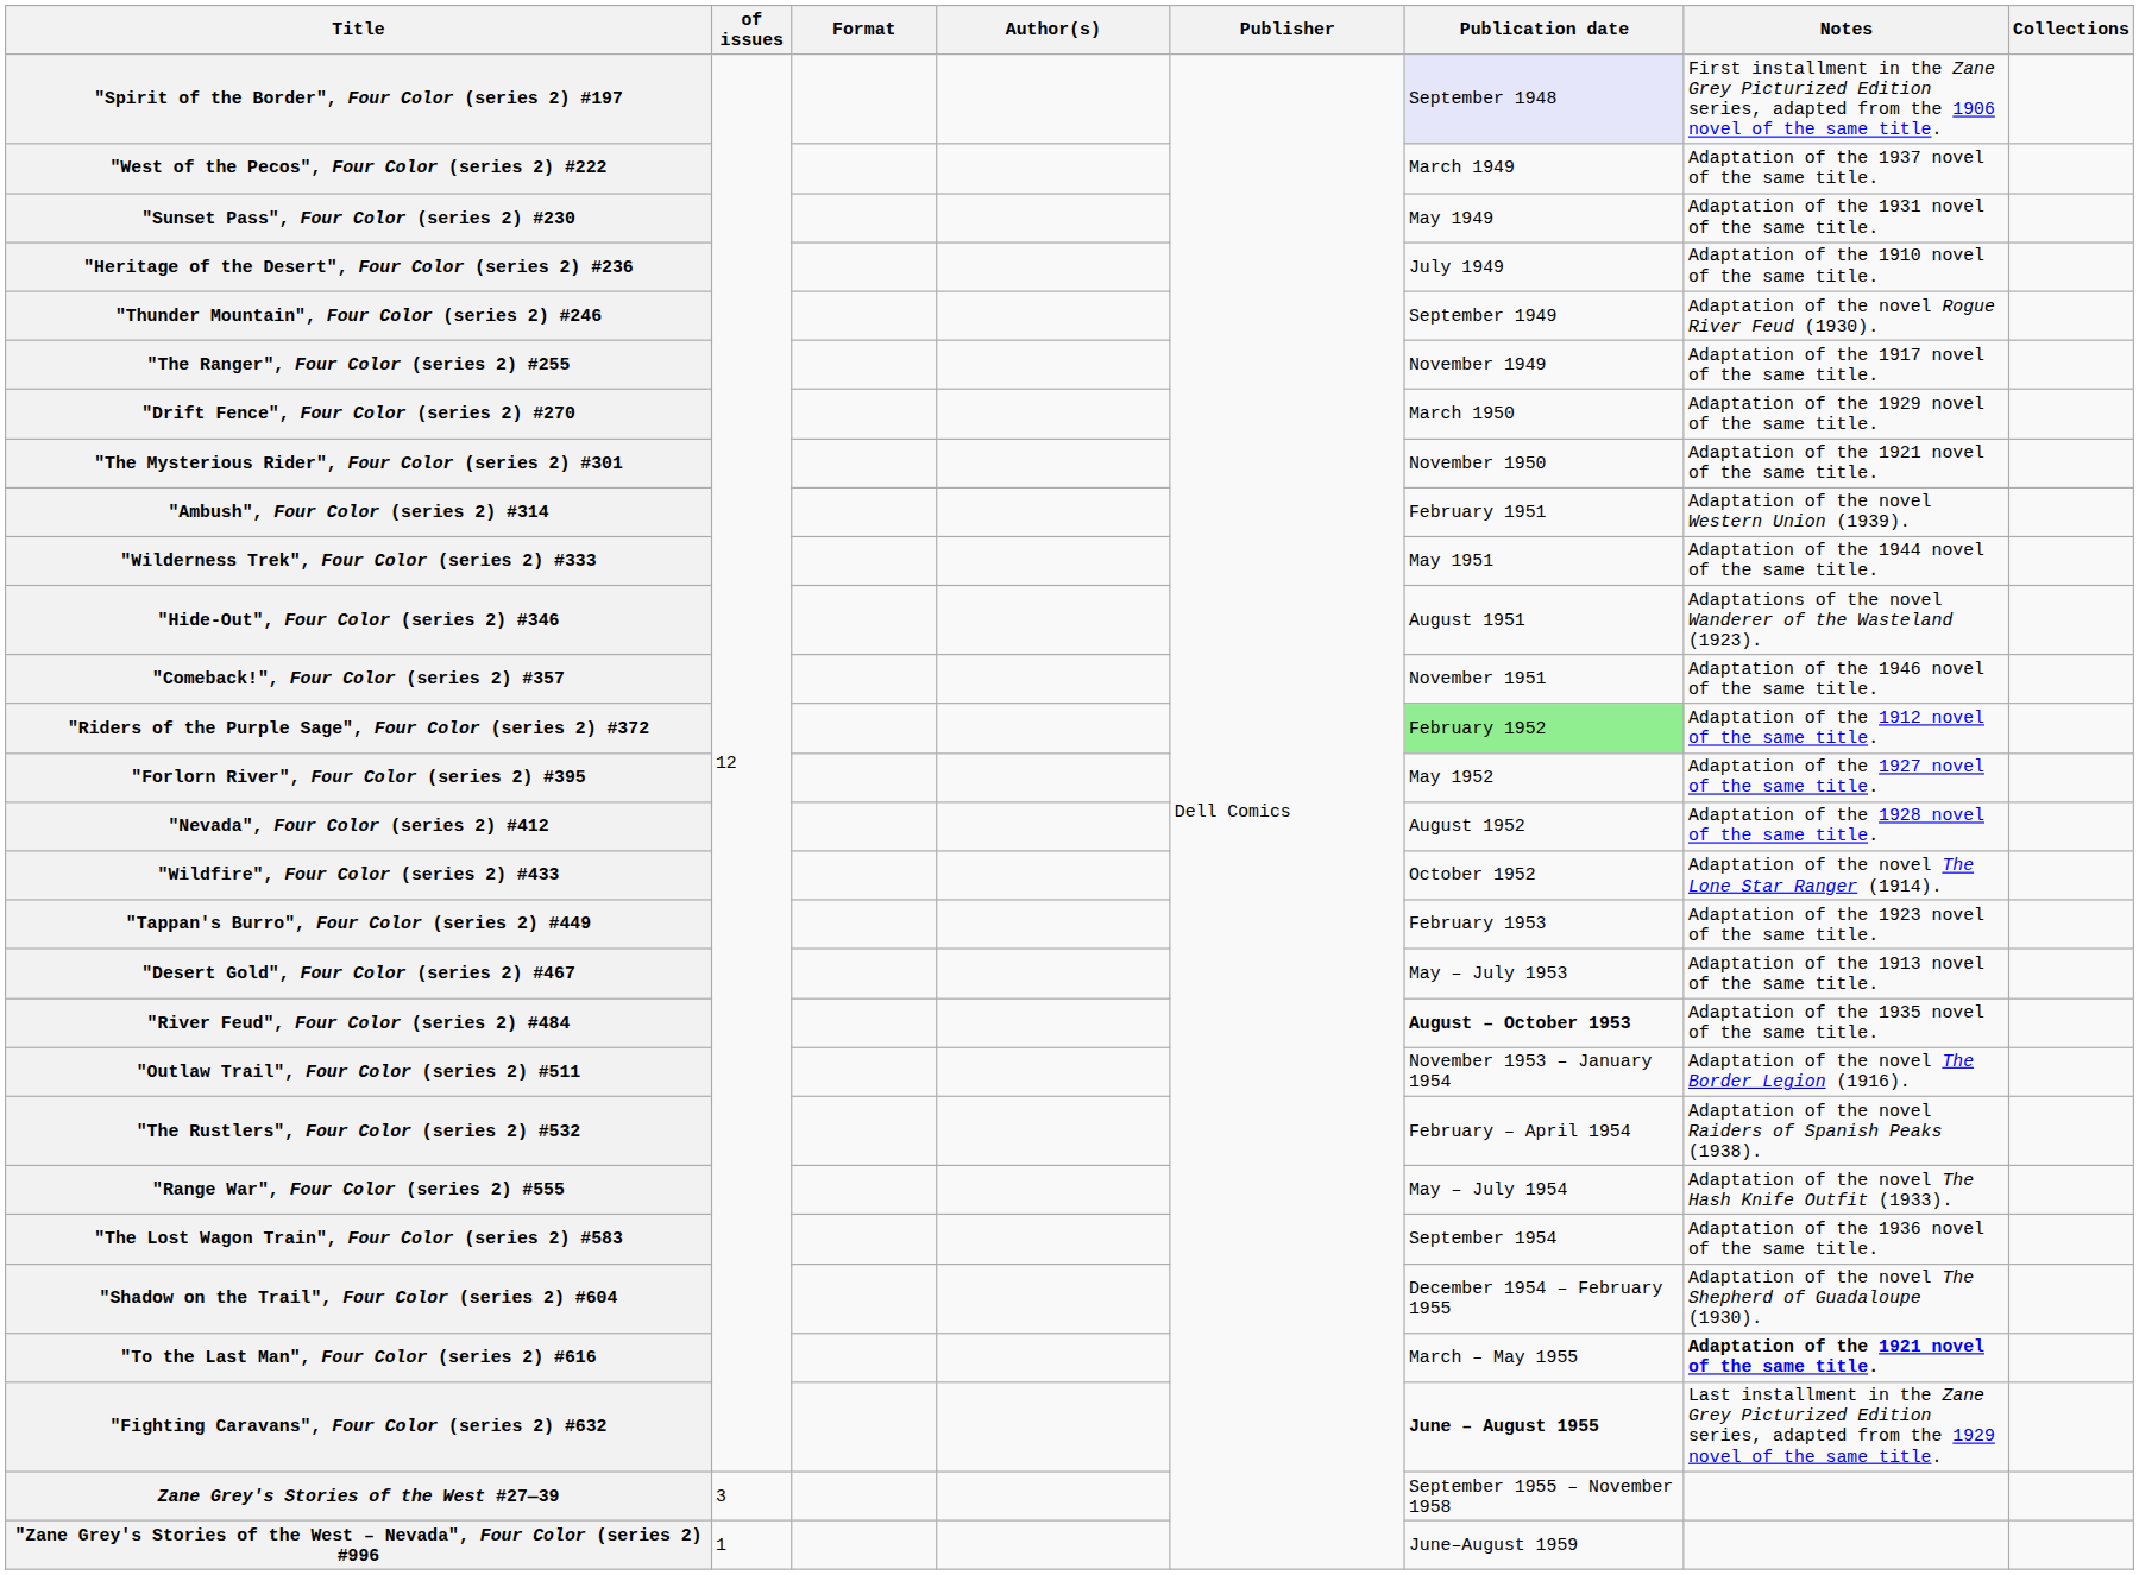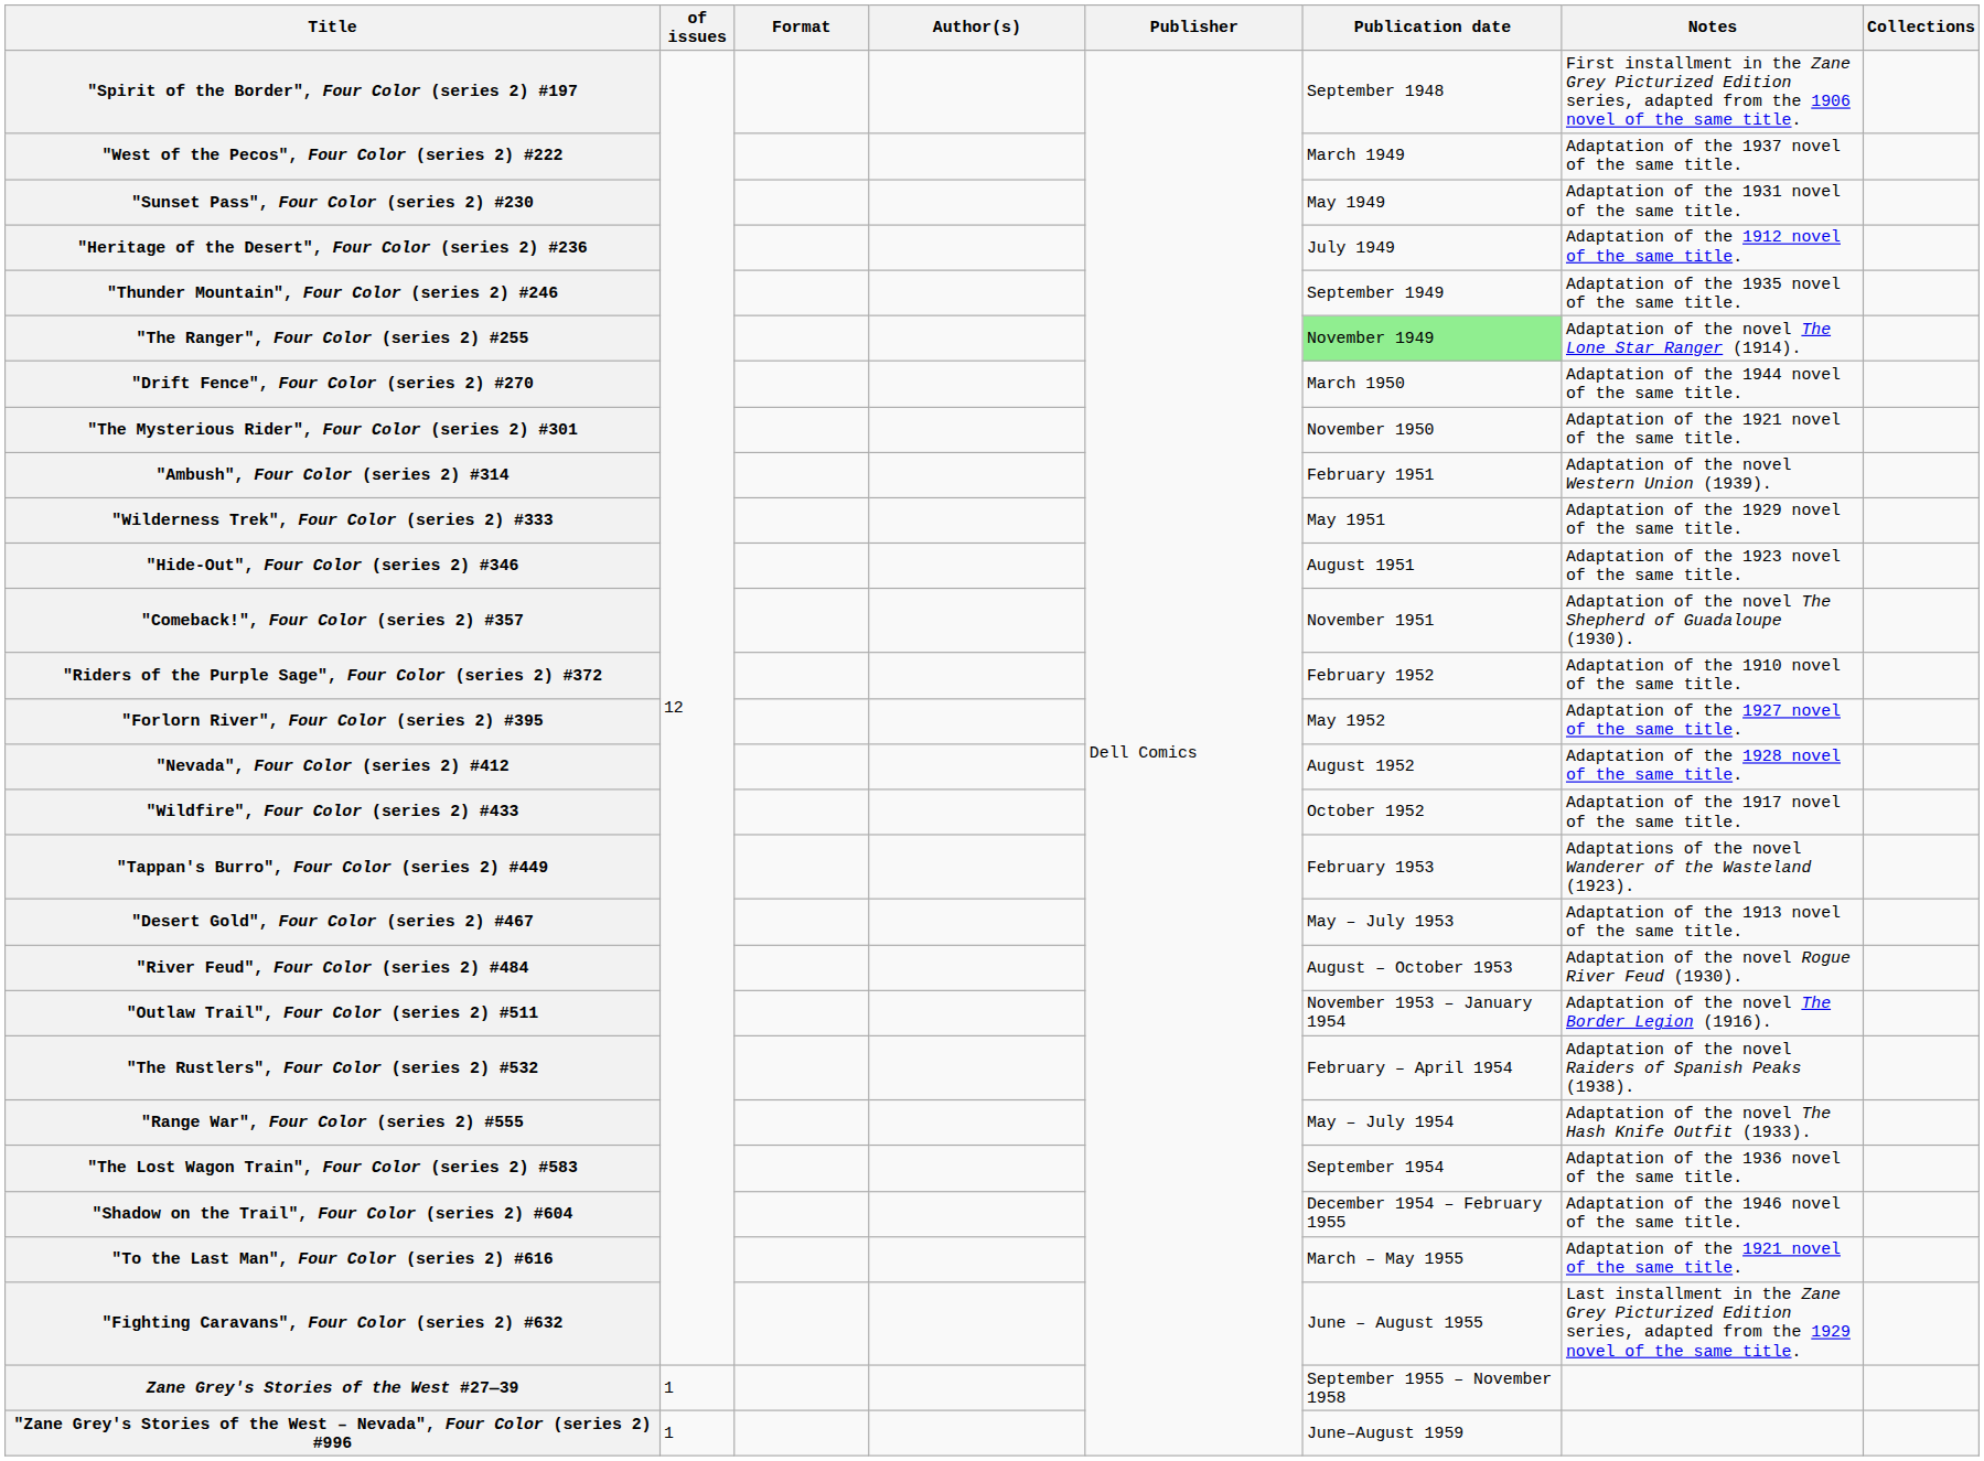"Spirit of the Border", Four Color (series 2) #197 | Publication date: lavender background -> no background
"Heritage of the Desert", Four Color (series 2) #236 | Notes: Adaptation of the 1910 novel of the same title. -> Adaptation of the 1912 novel of the same title.
"Thunder Mountain", Four Color (series 2) #246 | Notes: Adaptation of the novel Rogue River Feud (1930). -> Adaptation of the 1935 novel of the same title.
"The Ranger", Four Color (series 2) #255 | Publication date: no background -> lightgreen background
"The Ranger", Four Color (series 2) #255 | Notes: Adaptation of the 1917 novel of the same title. -> Adaptation of the novel The Lone Star Ranger (1914).
"Drift Fence", Four Color (series 2) #270 | Notes: Adaptation of the 1929 novel of the same title. -> Adaptation of the 1944 novel of the same title.
"Wilderness Trek", Four Color (series 2) #333 | Notes: Adaptation of the 1944 novel of the same title. -> Adaptation of the 1929 novel of the same title.
"Hide-Out", Four Color (series 2) #346 | Notes: Adaptations of the novel Wanderer of the Wasteland (1923). -> Adaptation of the 1923 novel of the same title.
"Comeback!", Four Color (series 2) #357 | Notes: Adaptation of the 1946 novel of the same title. -> Adaptation of the novel The Shepherd of Guadaloupe (1930).
"Riders of the Purple Sage", Four Color (series 2) #372 | Publication date: lightgreen background -> no background
"Riders of the Purple Sage", Four Color (series 2) #372 | Notes: Adaptation of the 1912 novel of the same title. -> Adaptation of the 1910 novel of the same title.
"Wildfire", Four Color (series 2) #433 | Notes: Adaptation of the novel The Lone Star Ranger (1914). -> Adaptation of the 1917 novel of the same title.
"Tappan's Burro", Four Color (series 2) #449 | Notes: Adaptation of the 1923 novel of the same title. -> Adaptations of the novel Wanderer of the Wasteland (1923).
"River Feud", Four Color (series 2) #484 | Publication date: bold -> normal
"River Feud", Four Color (series 2) #484 | Notes: Adaptation of the 1935 novel of the same title. -> Adaptation of the novel Rogue River Feud (1930).
"Shadow on the Trail", Four Color (series 2) #604 | Notes: Adaptation of the novel The Shepherd of Guadaloupe (1930). -> Adaptation of the 1946 novel of the same title.
"To the Last Man", Four Color (series 2) #616 | Notes: bold -> normal
"Fighting Caravans", Four Color (series 2) #632 | Publication date: bold -> normal
Zane Grey's Stories of the West #27—39 | of issues: 3 -> 1
